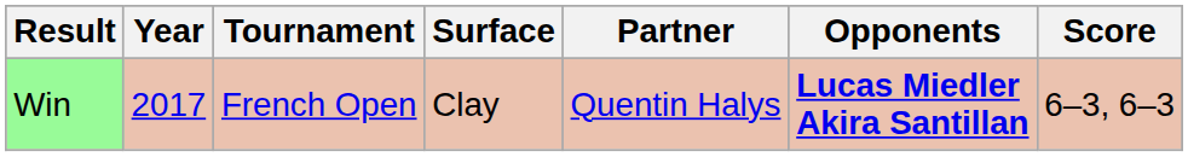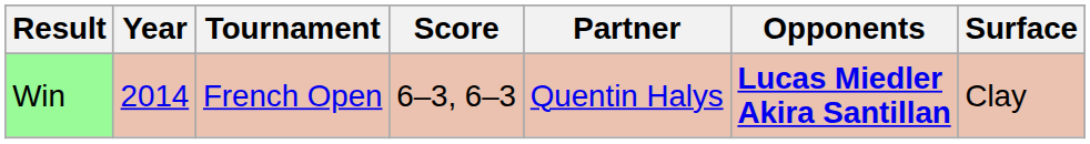columns swapped: Surface <-> Score
Win | Year: 2017 -> 2014
